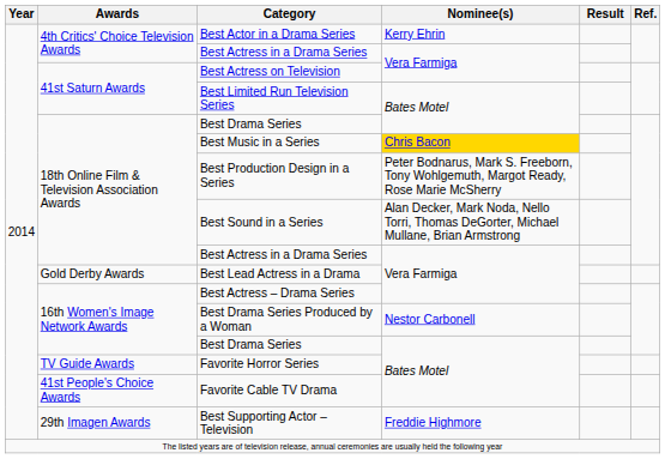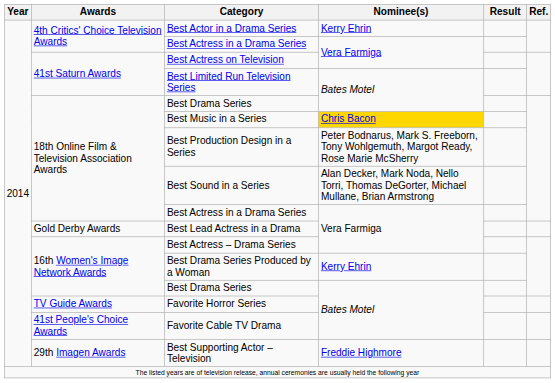Best Drama Series Produced by a Woman | Nominee(s): Nestor Carbonell -> Kerry Ehrin
